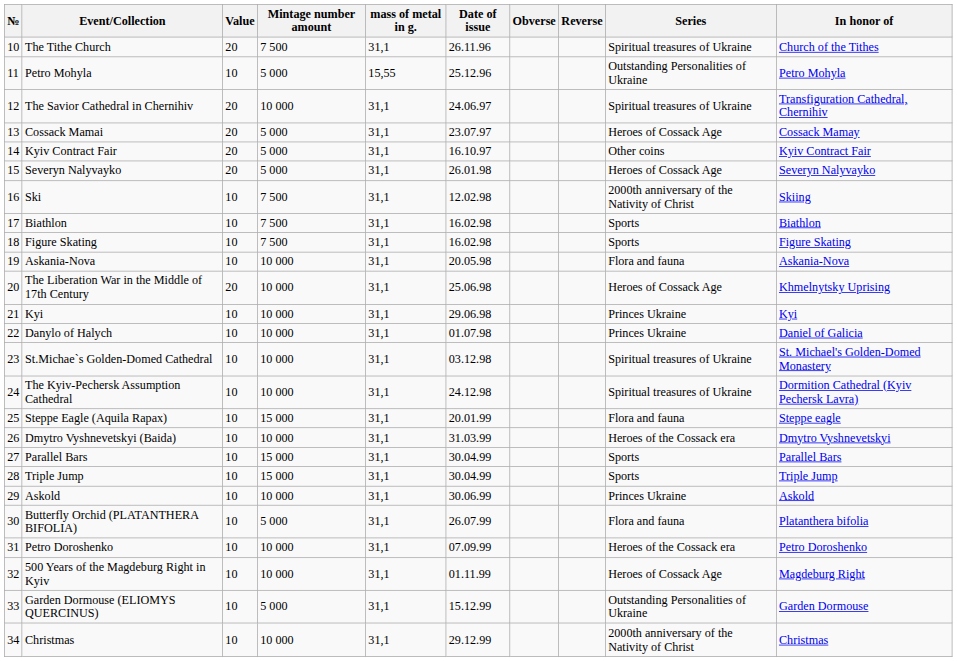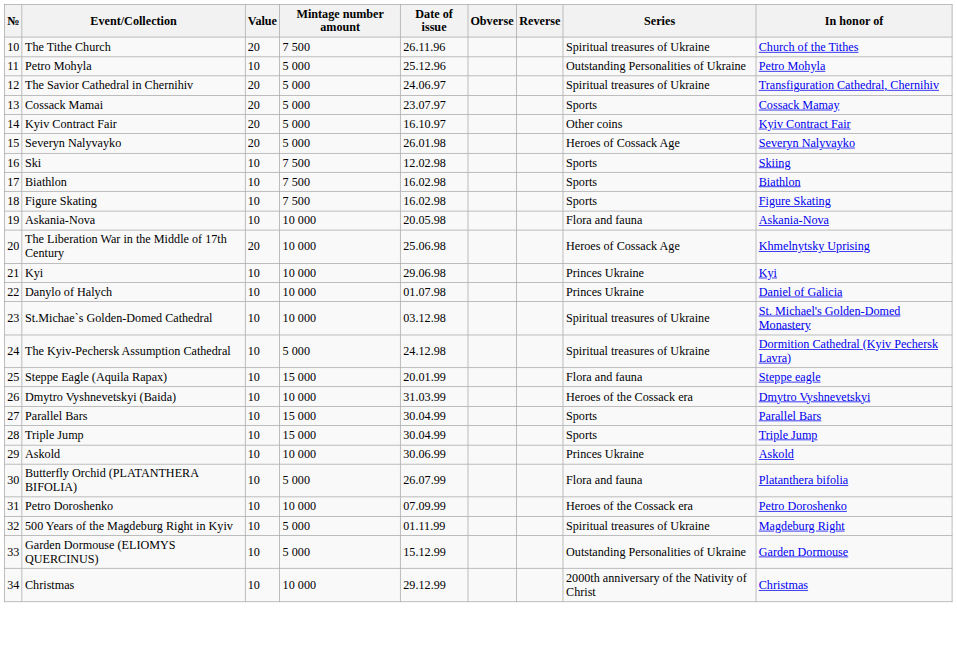- column: mass of metal in g. | 31,1 | 15,55 | 31,1 | 31,1 | 31,1 | 31,1 | 31,1 | 31,1 | 31,1 | 31,1 | 31,1 | 31,1 | 31,1 | 31,1 | 31,1 | 31,1 | 31,1 | 31,1 | 31,1 | 31,1 | 31,1 | 31,1 | 31,1 | 31,1 | 31,1
The Savior Cathedral in Chernihiv | Mintage number amount: 10 000 -> 5 000
Cossack Mamai | Series: Heroes of Cossack Age -> Sports
Ski | Series: 2000th anniversary of the Nativity of Christ -> Sports
The Kyiv-Pechersk Assumption Cathedral | Mintage number amount: 10 000 -> 5 000
500 Years of the Magdeburg Right in Kyiv | Mintage number amount: 10 000 -> 5 000
500 Years of the Magdeburg Right in Kyiv | Series: Heroes of Cossack Age -> Spiritual treasures of Ukraine
